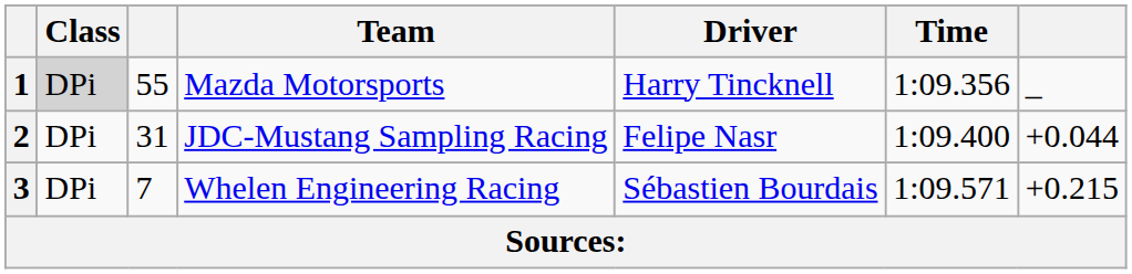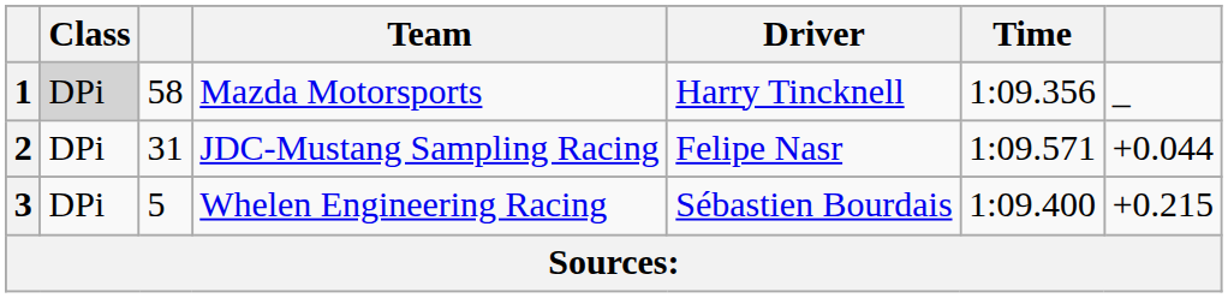1 | column 3: 55 -> 58
2 | Time: 1:09.400 -> 1:09.571
3 | column 3: 7 -> 5
3 | Time: 1:09.571 -> 1:09.400
